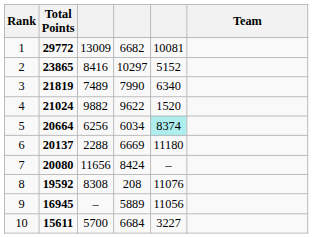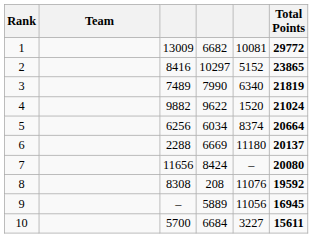columns swapped: Team <-> Total Points
5 | column 5: paleturquoise background -> no background
